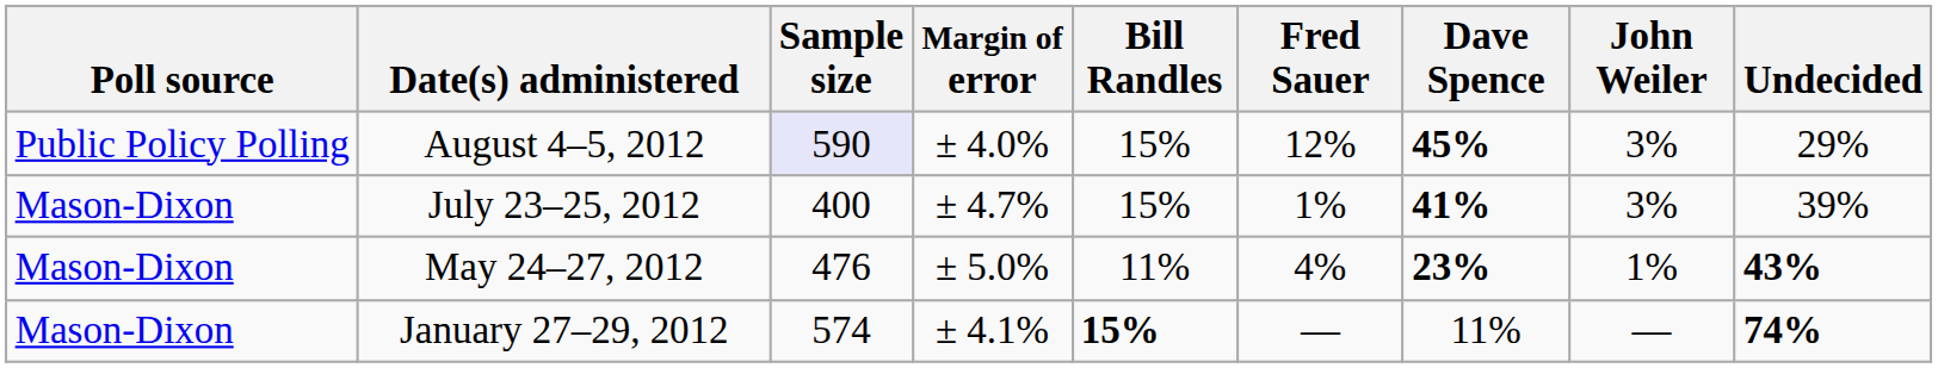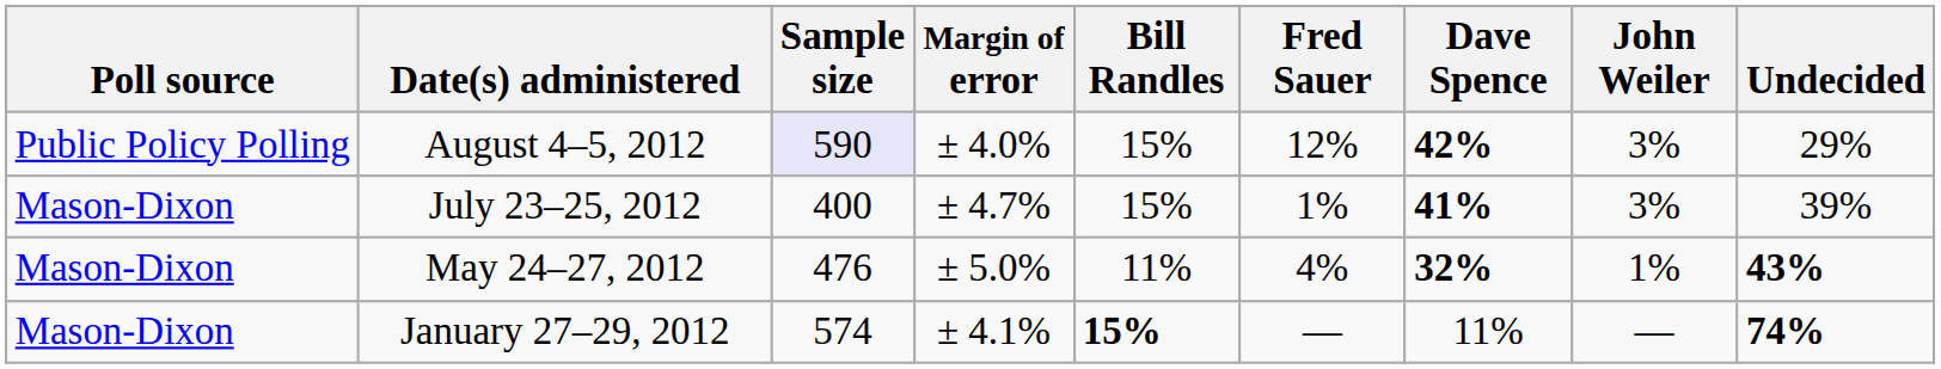August 4–5, 2012 | Dave Spence: 45% -> 42%
May 24–27, 2012 | Dave Spence: 23% -> 32%
